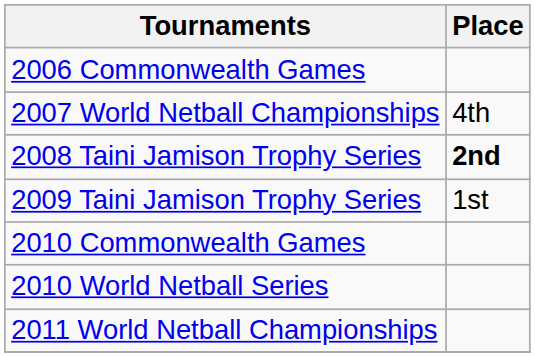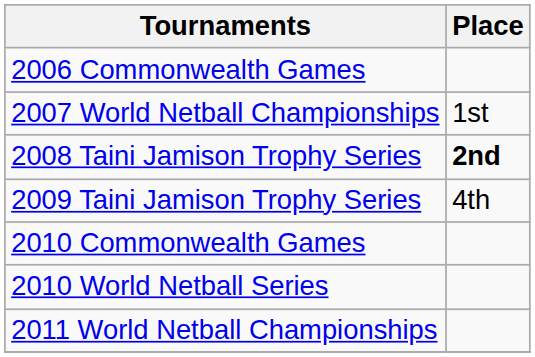2007 World Netball Championships | Place: 4th -> 1st
2009 Taini Jamison Trophy Series | Place: 1st -> 4th
